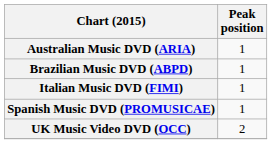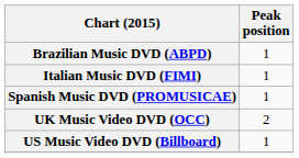- row: Australian Music DVD (ARIA) | 1
+ row: US Music Video DVD (Billboard) | 1
